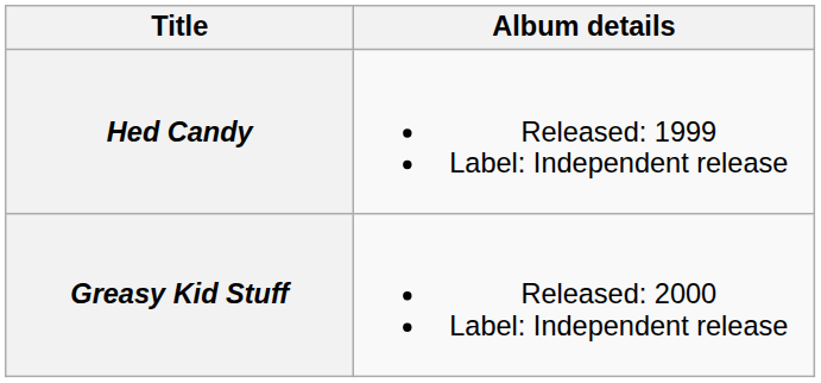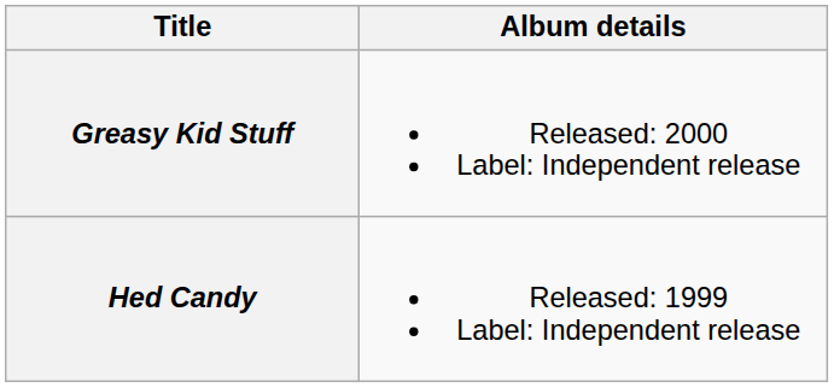rows swapped: Hed Candy <-> Greasy Kid Stuff
